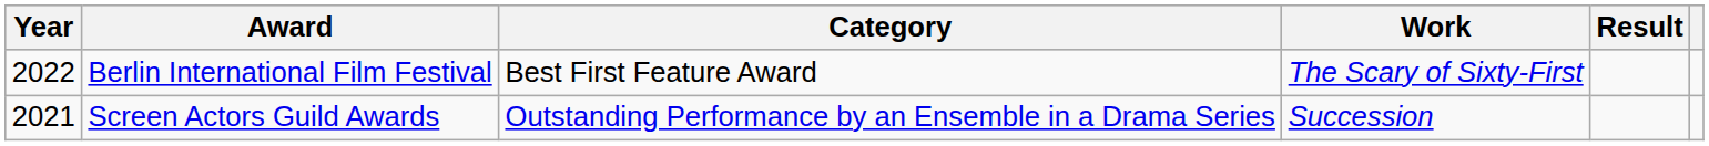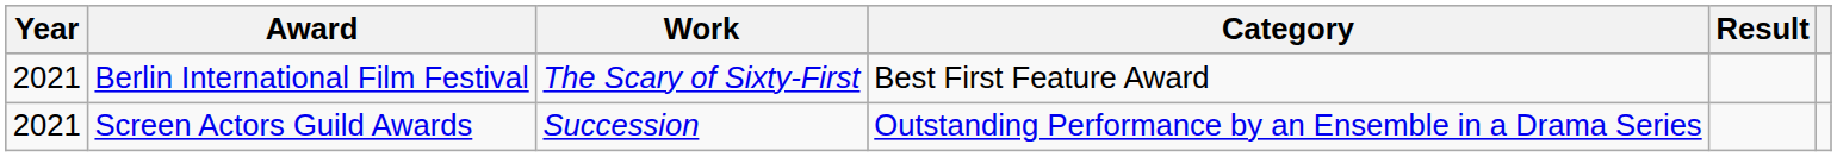columns swapped: Category <-> Work
Berlin International Film Festival | Year: 2022 -> 2021
